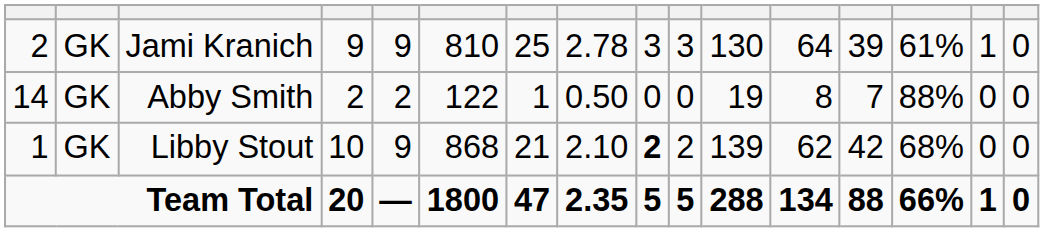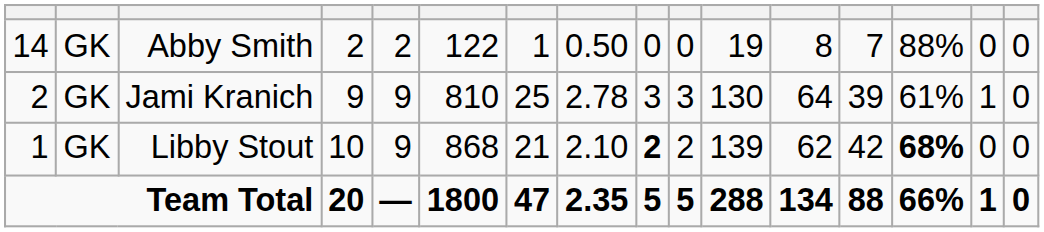rows swapped: Jami Kranich <-> Abby Smith
Libby Stout | column 14: normal -> bold
